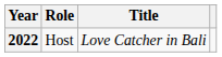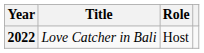columns swapped: Title <-> Role
